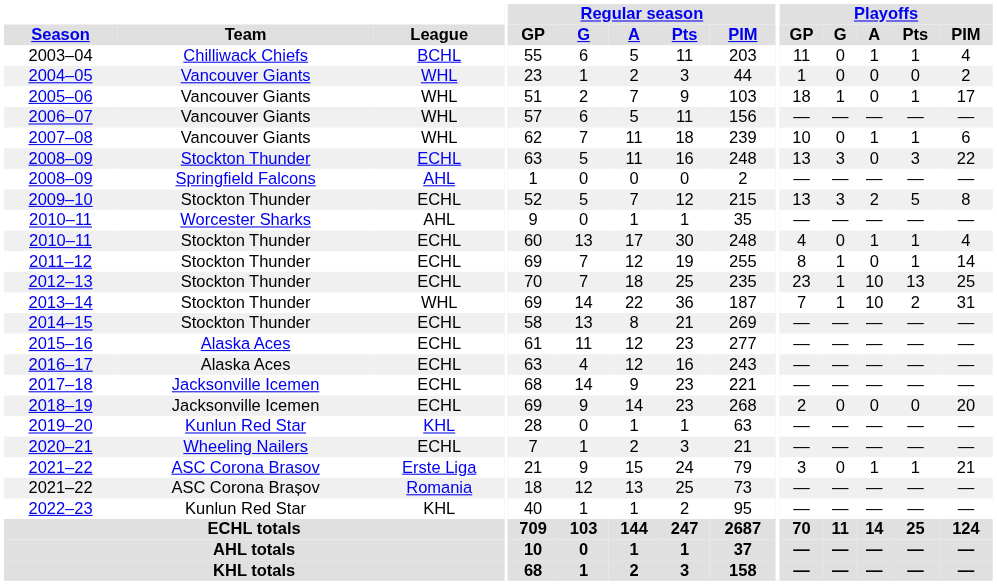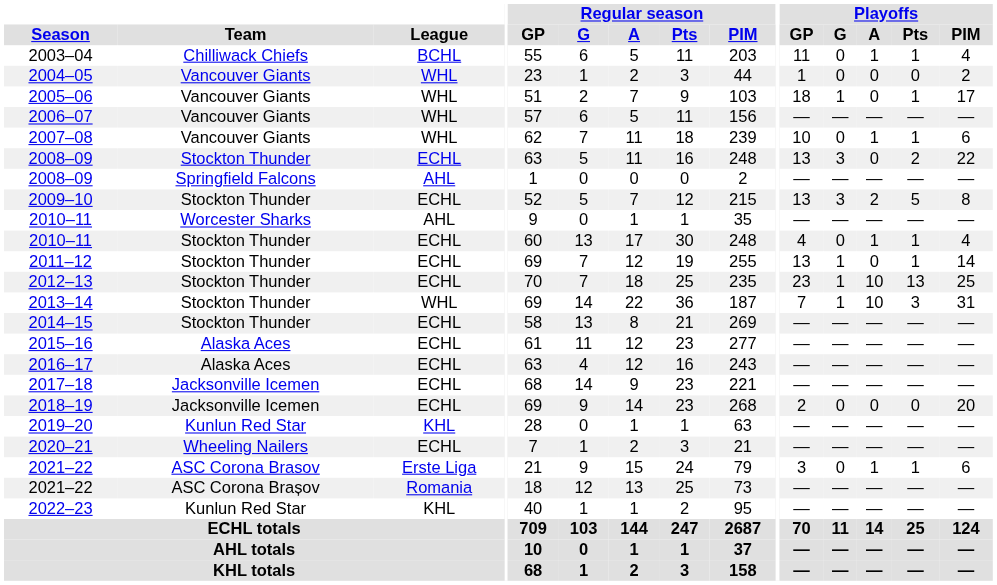2008–09 / Stockton Thunder | Playoffs / Pts: 3 -> 2
2011–12 | Playoffs / GP: 8 -> 13
2013–14 | Playoffs / Pts: 2 -> 3
2021–22 / ASC Corona Brasov | Playoffs / PIM: 21 -> 6
